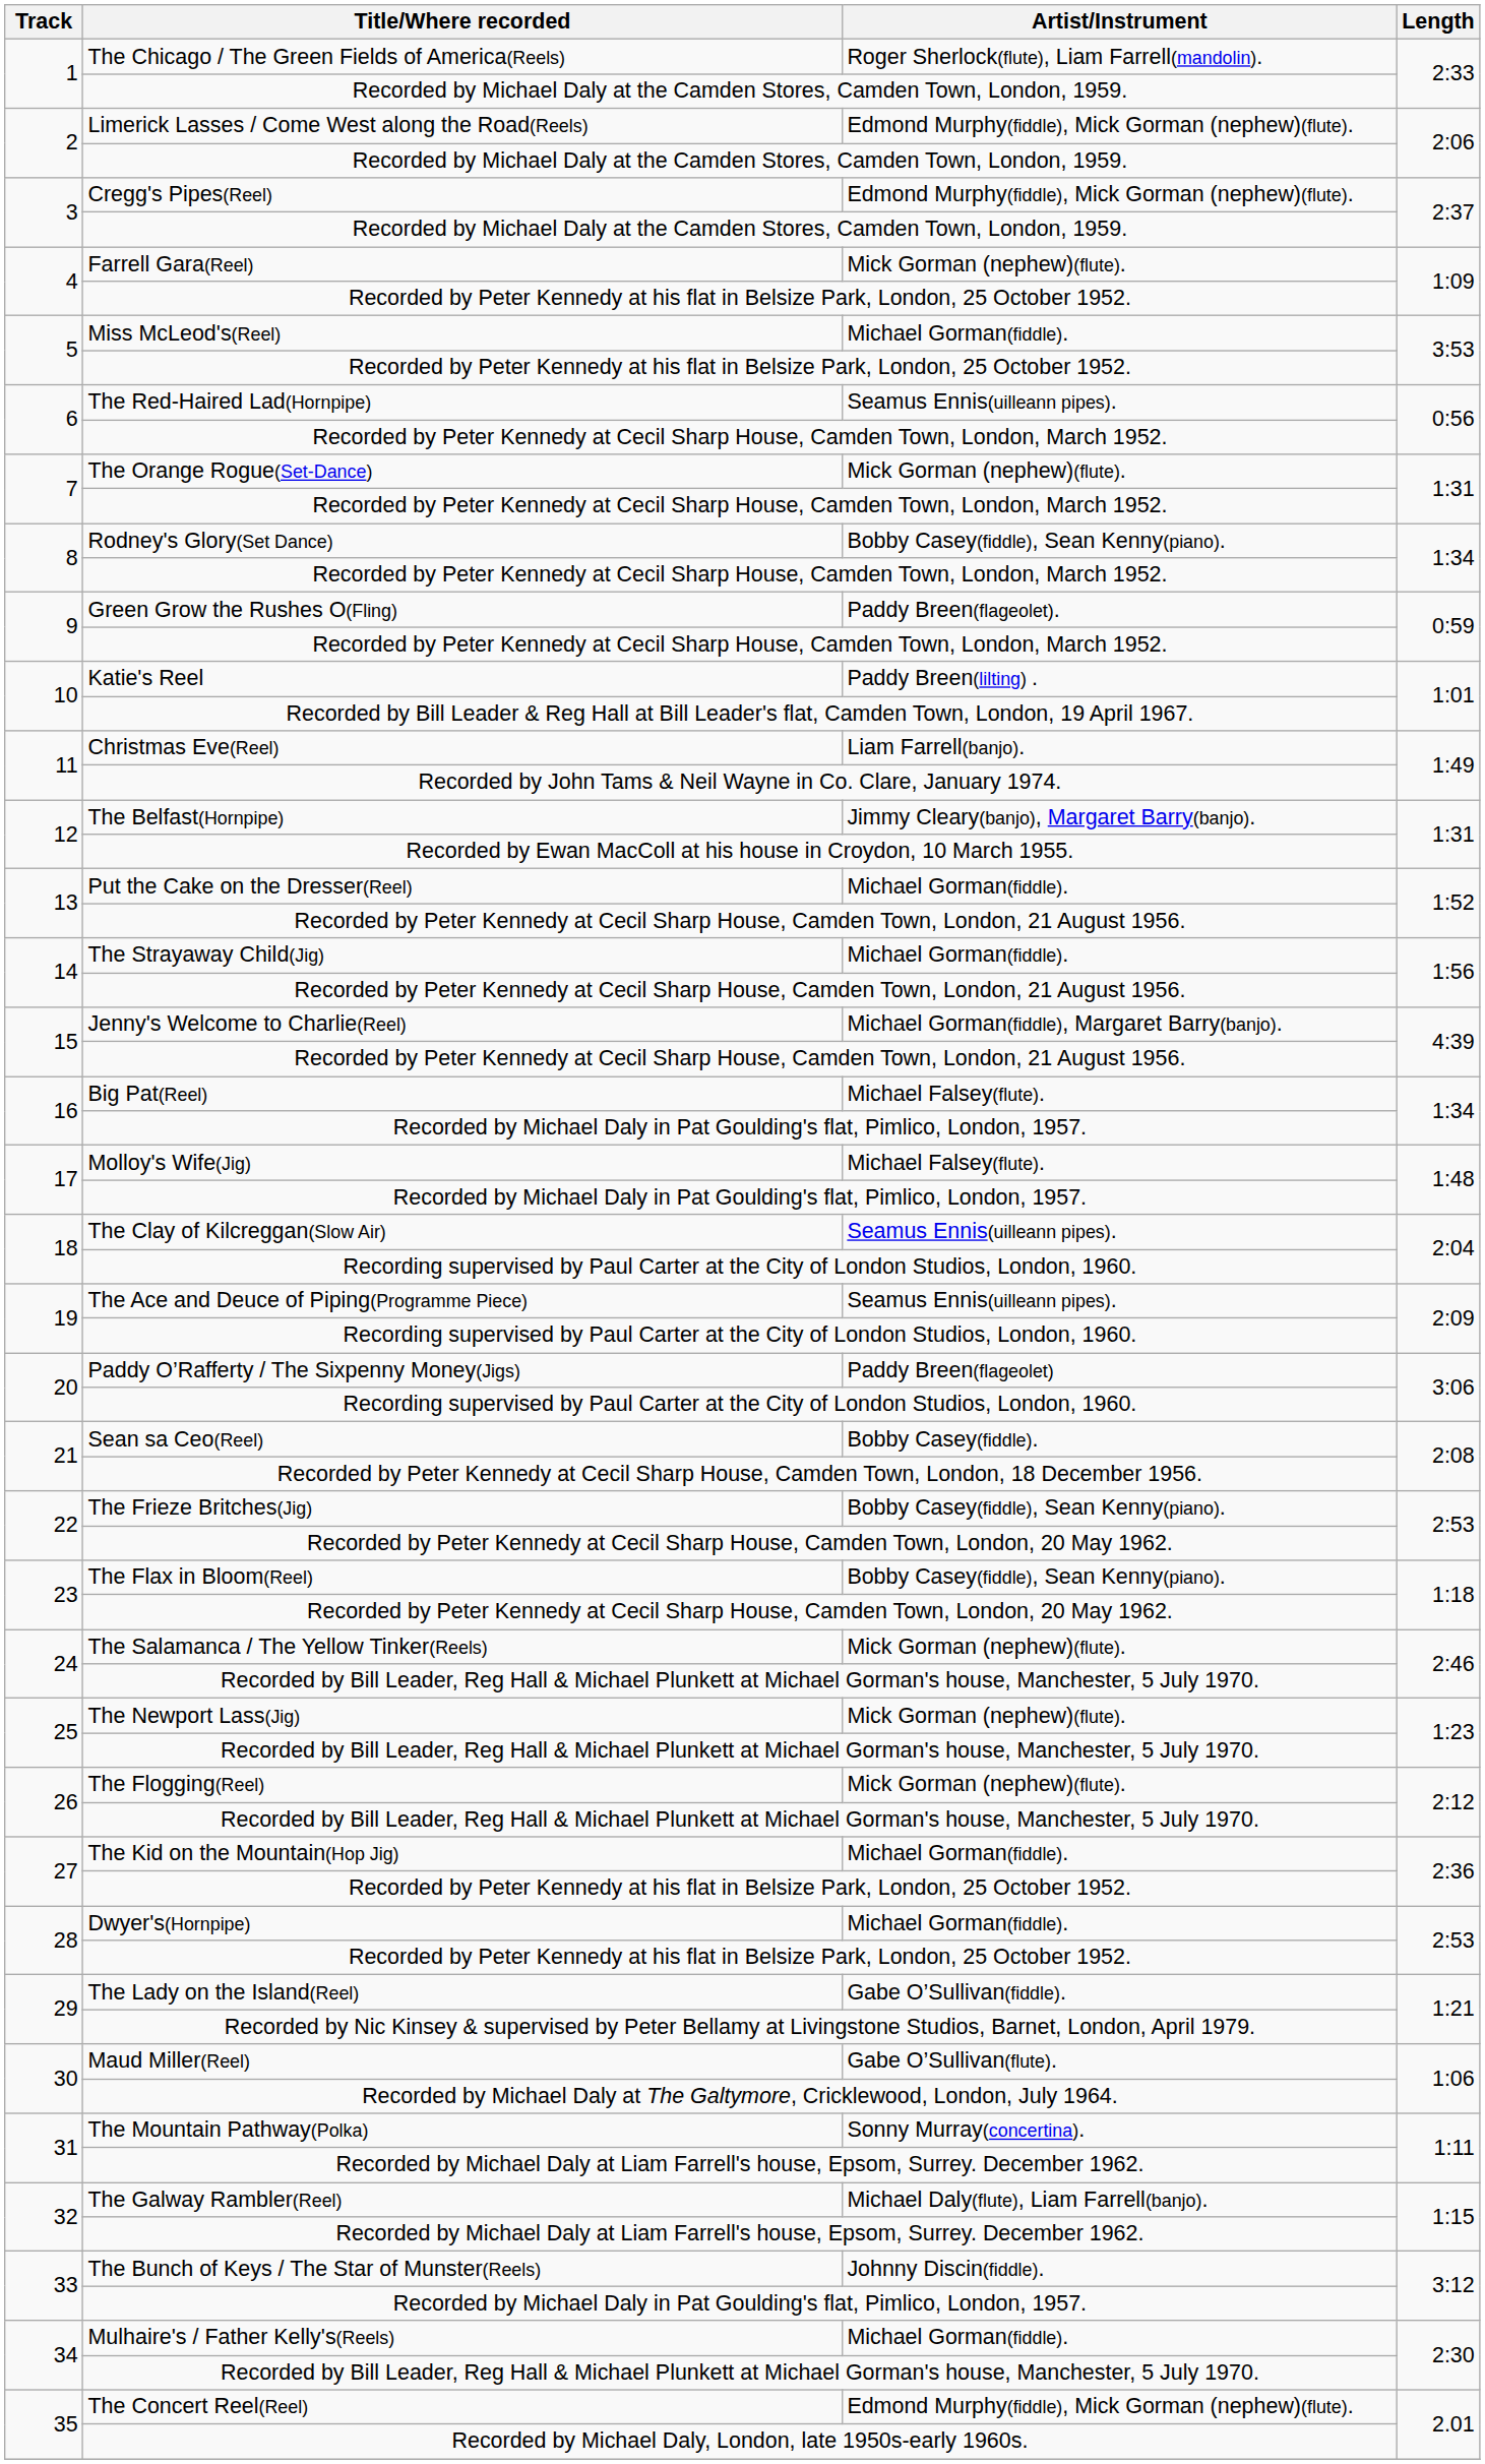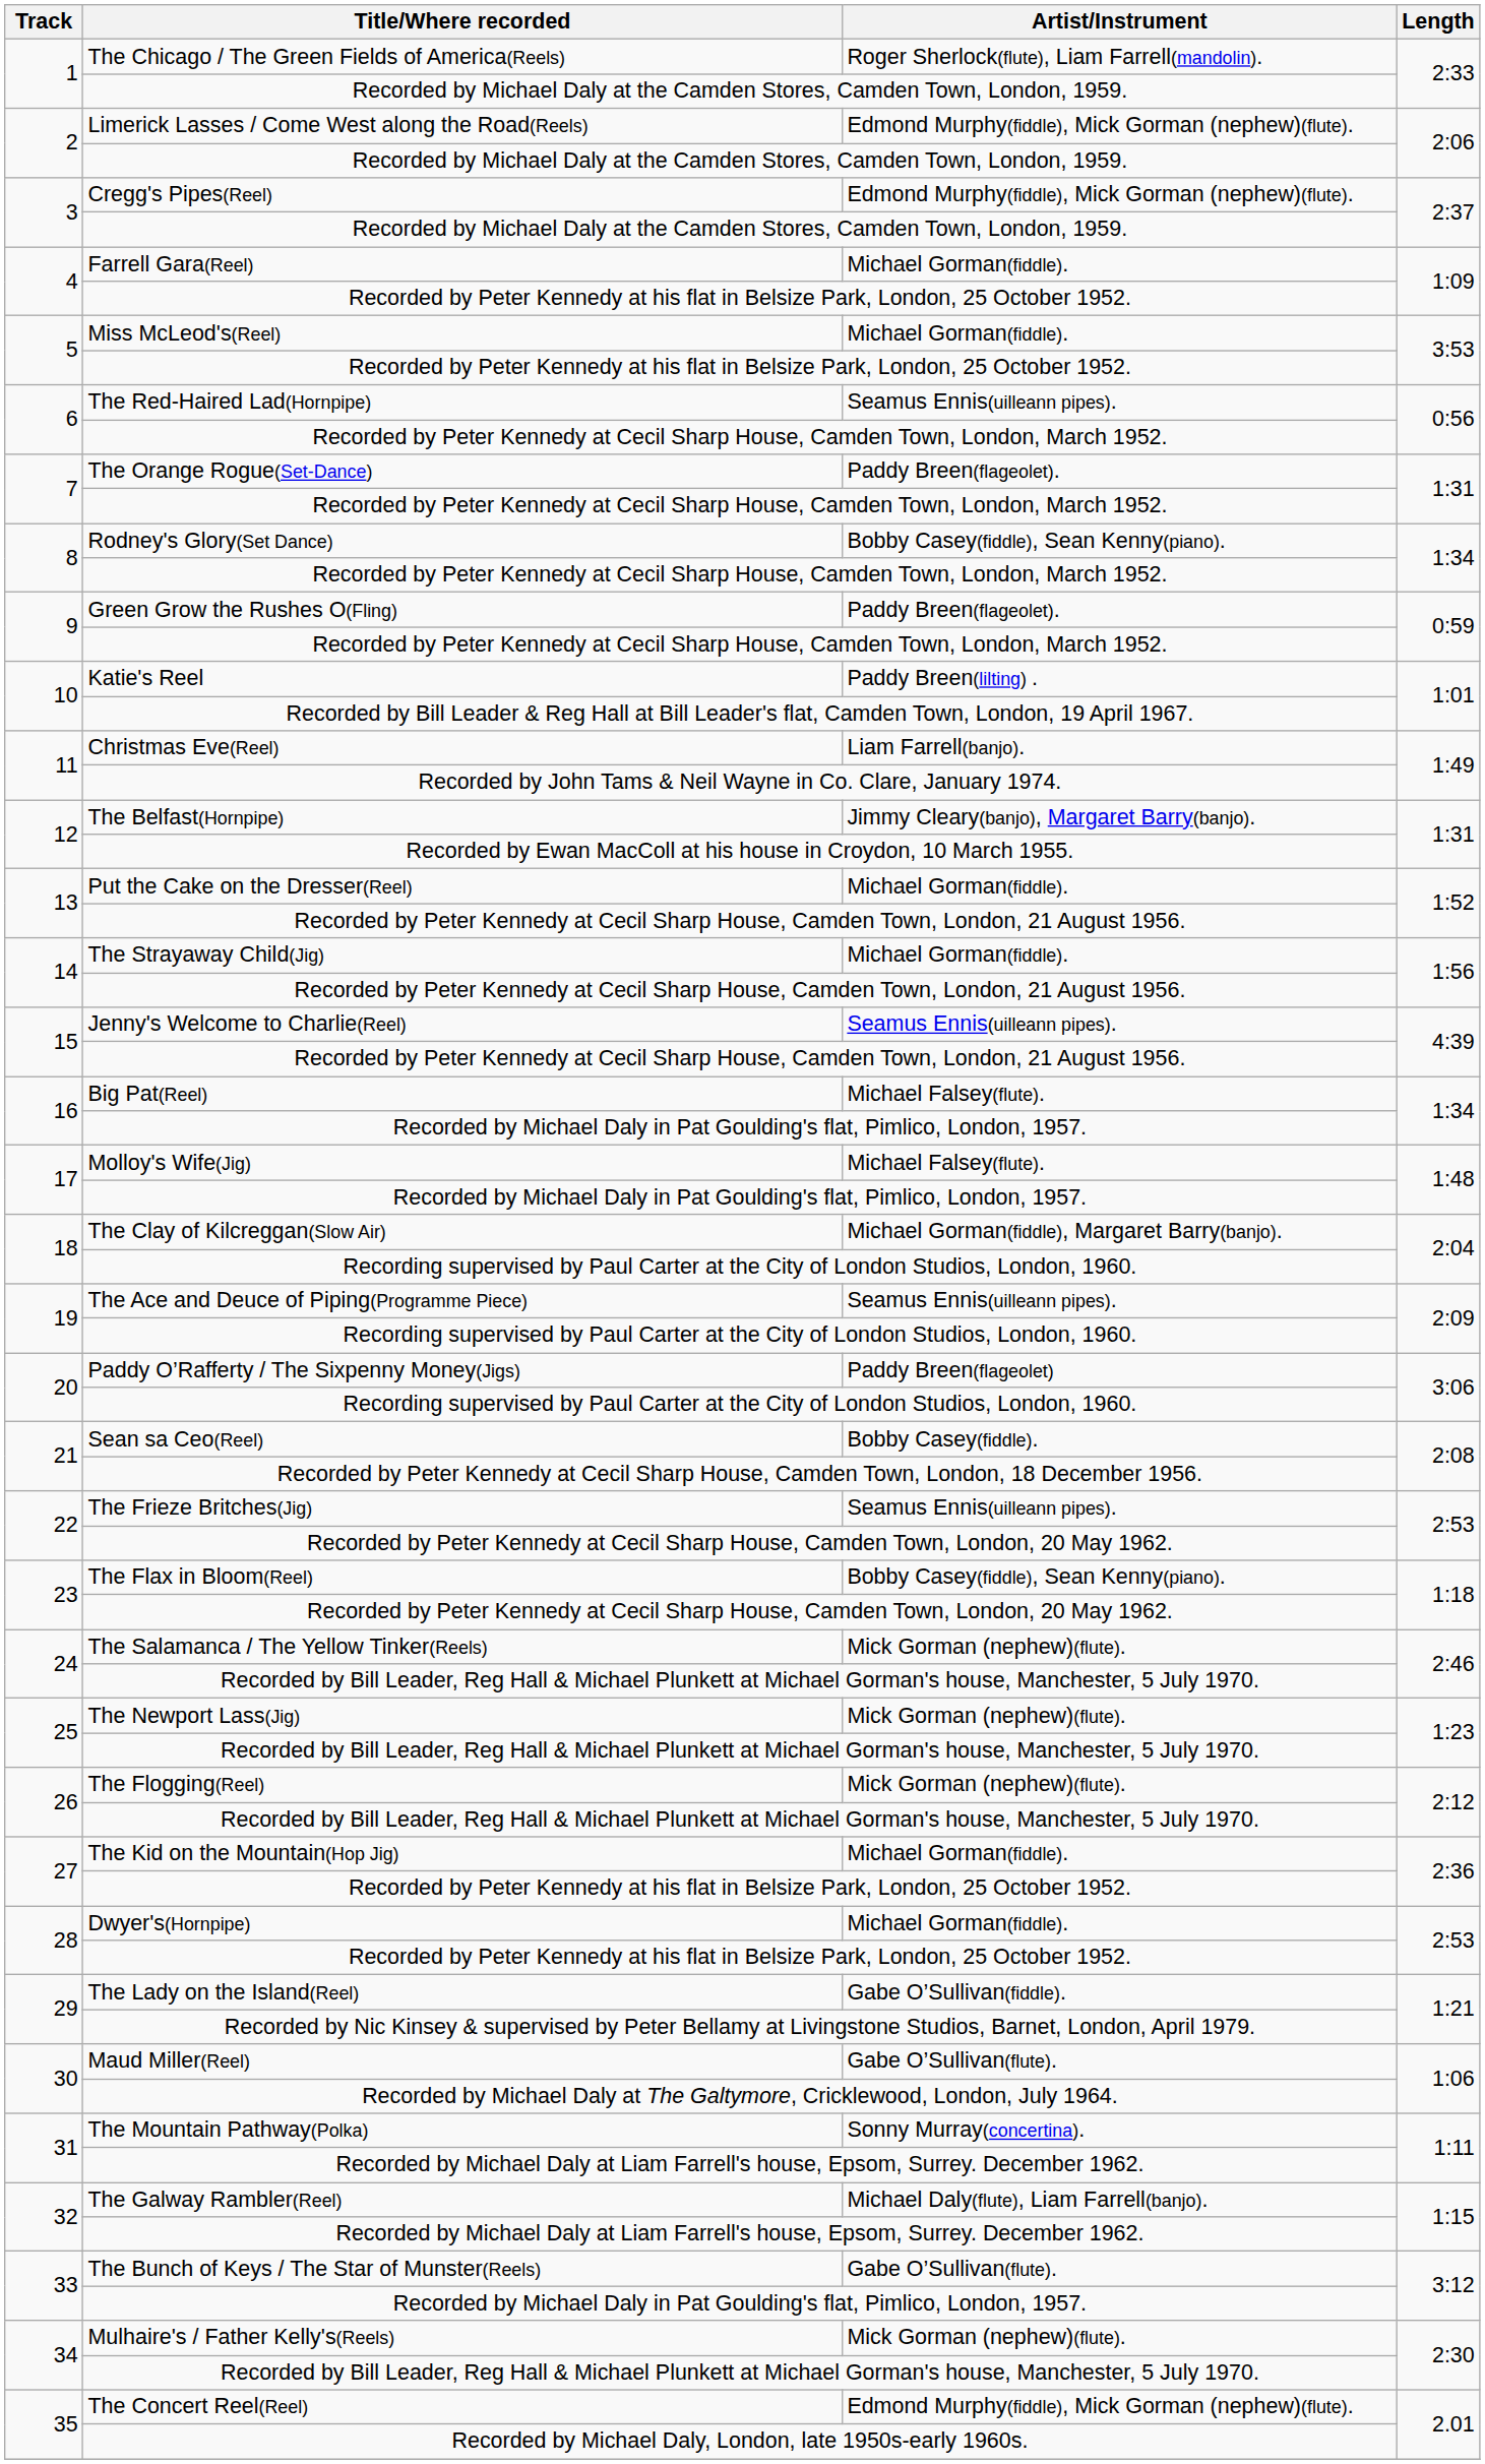Farrell Gara(Reel) | Artist/Instrument: Mick Gorman (nephew)(flute). -> Michael Gorman(fiddle).
The Orange Rogue(Set-Dance) | Artist/Instrument: Mick Gorman (nephew)(flute). -> Paddy Breen(flageolet).
Jenny's Welcome to Charlie(Reel) | Artist/Instrument: Michael Gorman(fiddle), Margaret Barry(banjo). -> Seamus Ennis(uilleann pipes).
The Clay of Kilcreggan(Slow Air) | Artist/Instrument: Seamus Ennis(uilleann pipes). -> Michael Gorman(fiddle), Margaret Barry(banjo).
The Frieze Britches(Jig) | Artist/Instrument: Bobby Casey(fiddle), Sean Kenny(piano). -> Seamus Ennis(uilleann pipes).
The Bunch of Keys / The Star of Munster(Reels) | Artist/Instrument: Johnny Discin(fiddle). -> Gabe O’Sullivan(flute).
Mulhaire's / Father Kelly's(Reels) | Artist/Instrument: Michael Gorman(fiddle). -> Mick Gorman (nephew)(flute).
